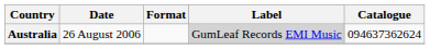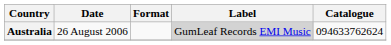Australia | Catalogue: 094637362624 -> 094633762624
